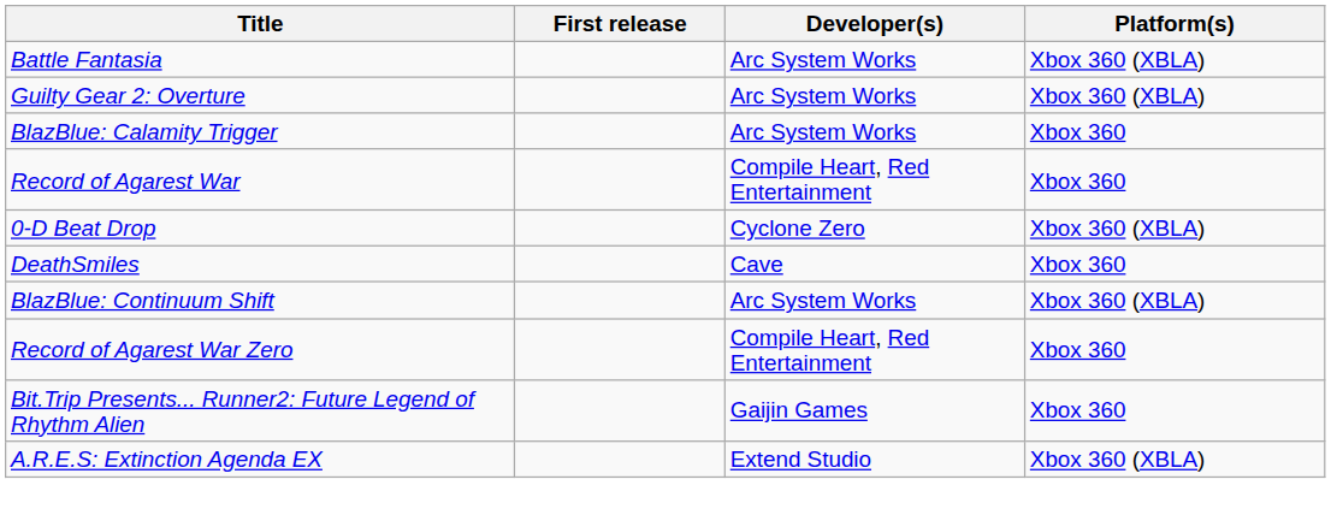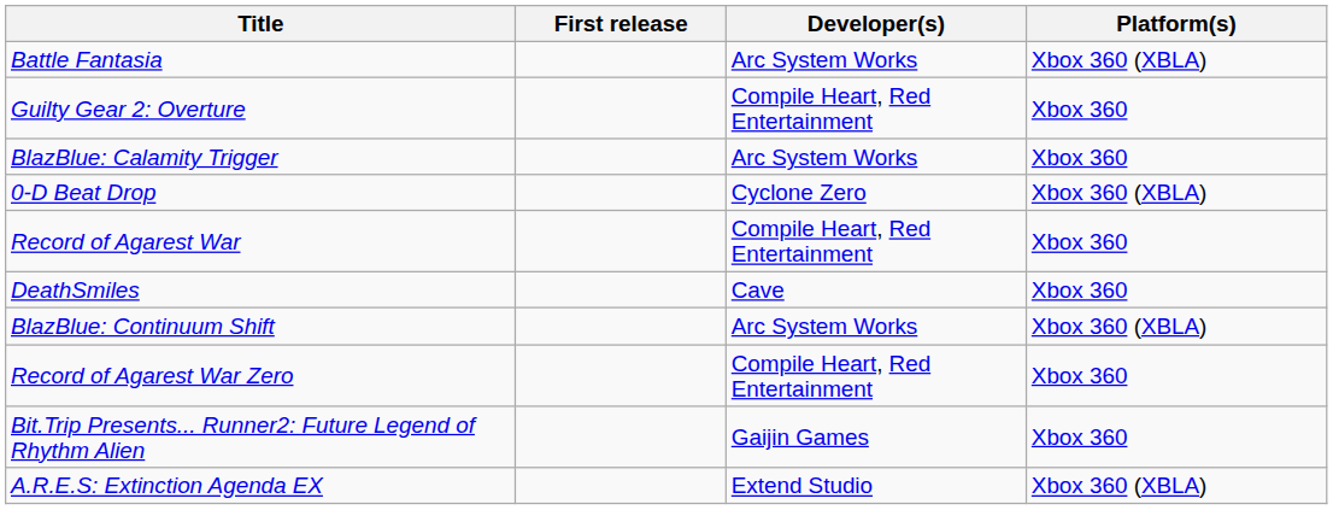Guilty Gear 2: Overture | Developer(s): Arc System Works -> Compile Heart, Red Entertainment
Guilty Gear 2: Overture | Platform(s): Xbox 360 (XBLA) -> Xbox 360
rows swapped: 0-D Beat Drop <-> Record of Agarest War
